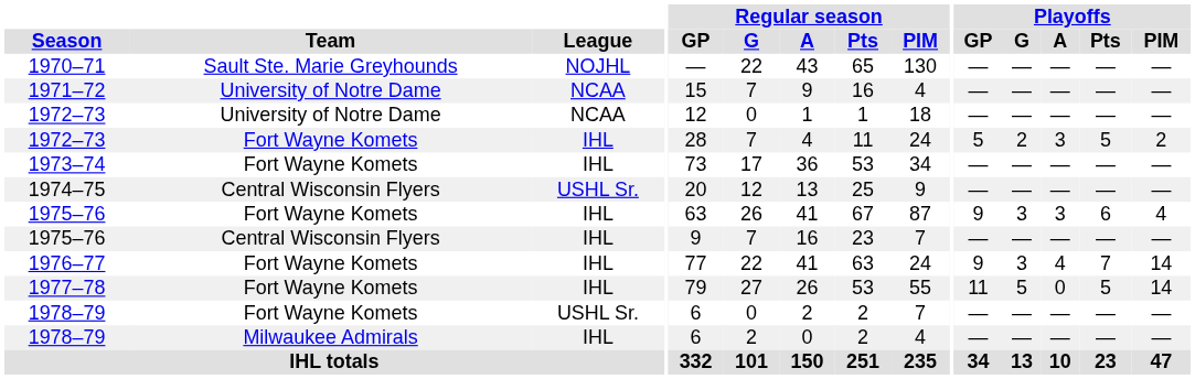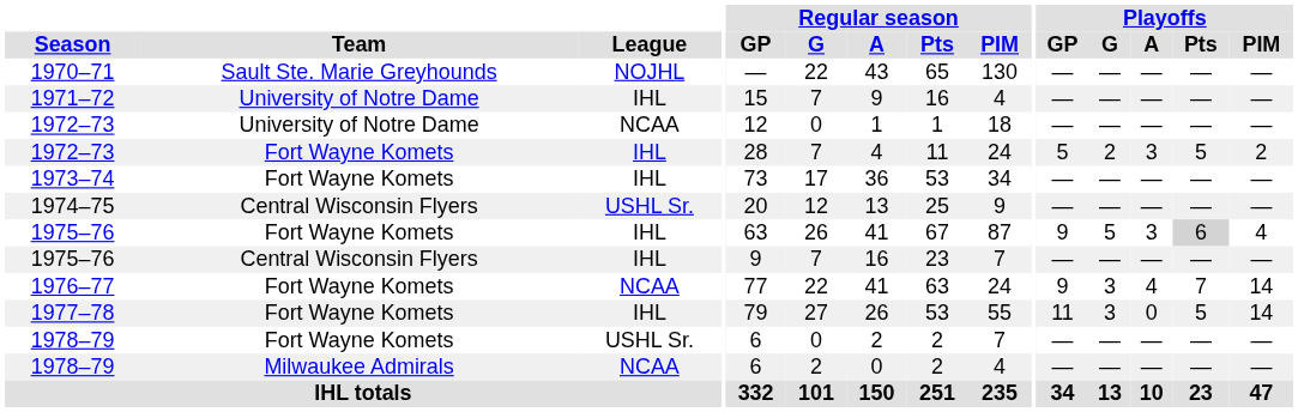1971–72 | League: NCAA -> IHL
1975–76 / Fort Wayne Komets | Playoffs / G: 3 -> 5
1975–76 / Fort Wayne Komets | Playoffs / Pts: no background -> lightgrey background
1976–77 | League: IHL -> NCAA
1977–78 | Playoffs / G: 5 -> 3
1978–79 / Milwaukee Admirals | League: IHL -> NCAA
